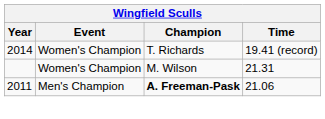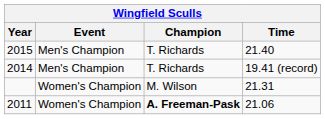+ row: 2015 | Men's Champion | T. Richards | 21.40
2014 | Event: Women's Champion -> Men's Champion
2011 | Event: Men's Champion -> Women's Champion
